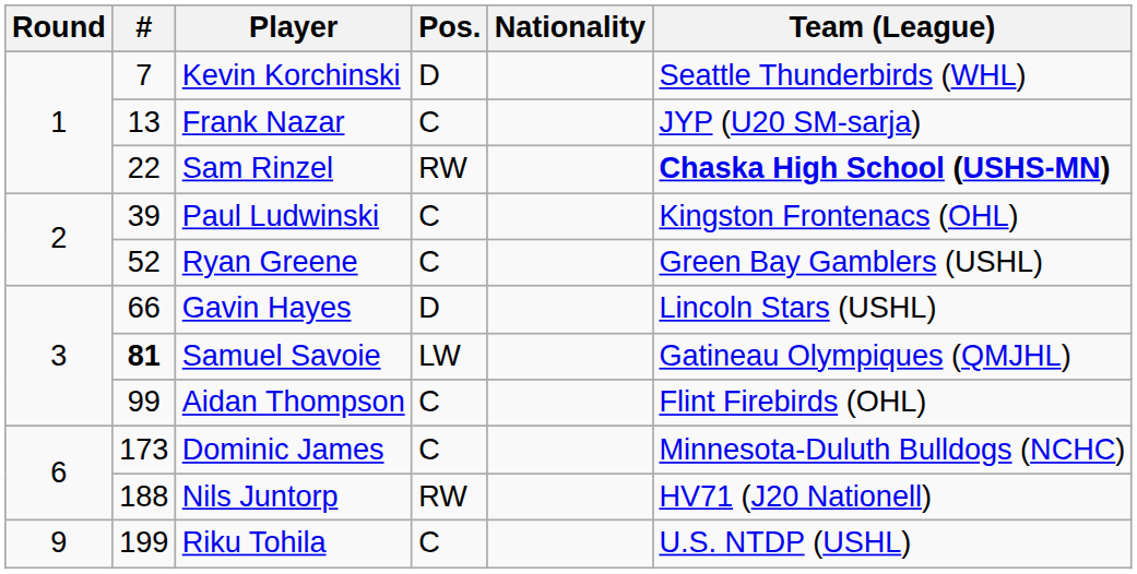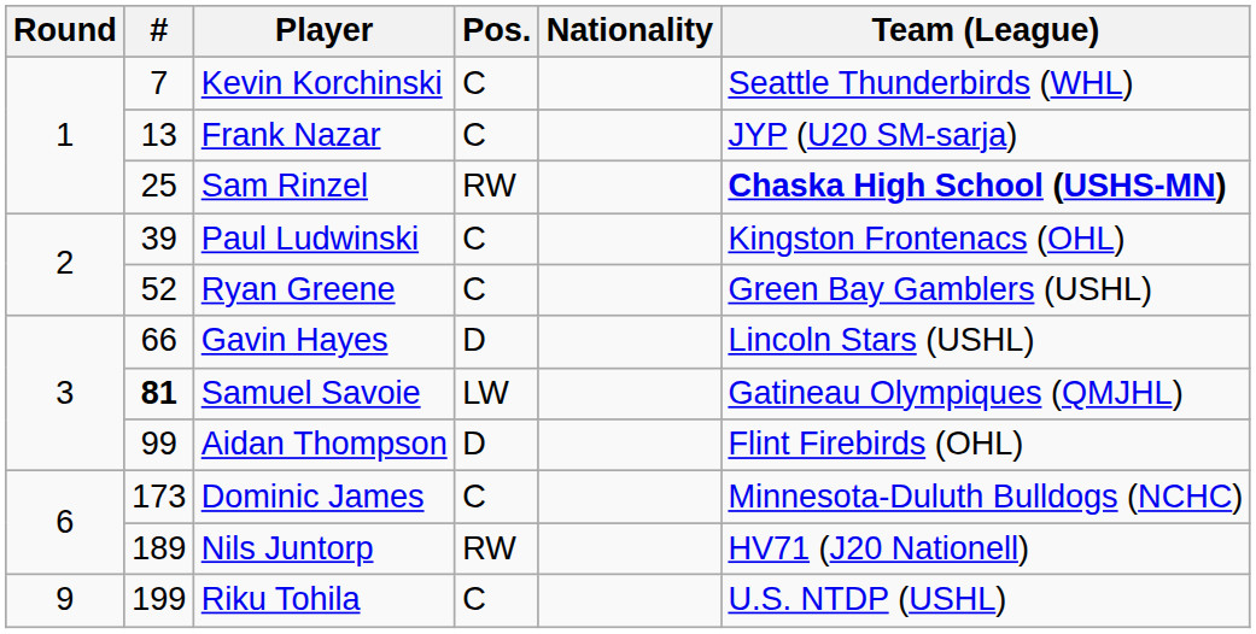Kevin Korchinski | Pos.: D -> C
Sam Rinzel | #: 22 -> 25
Aidan Thompson | Pos.: C -> D
Nils Juntorp | #: 188 -> 189
